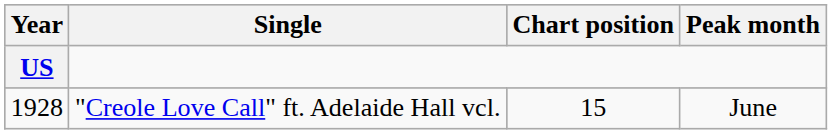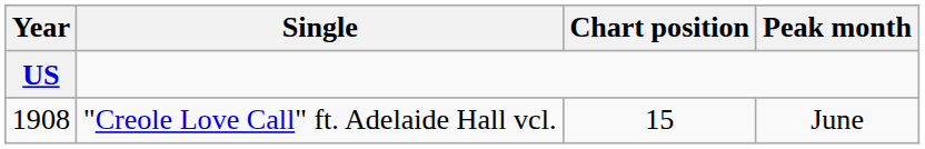"Creole Love Call" ft. Adelaide Hall vcl. | Year / US: 1928 -> 1908
